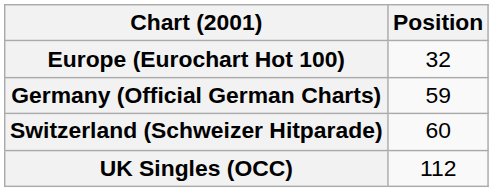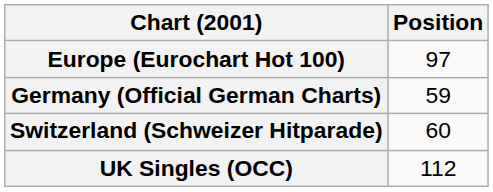Europe (Eurochart Hot 100) | Position: 32 -> 97
